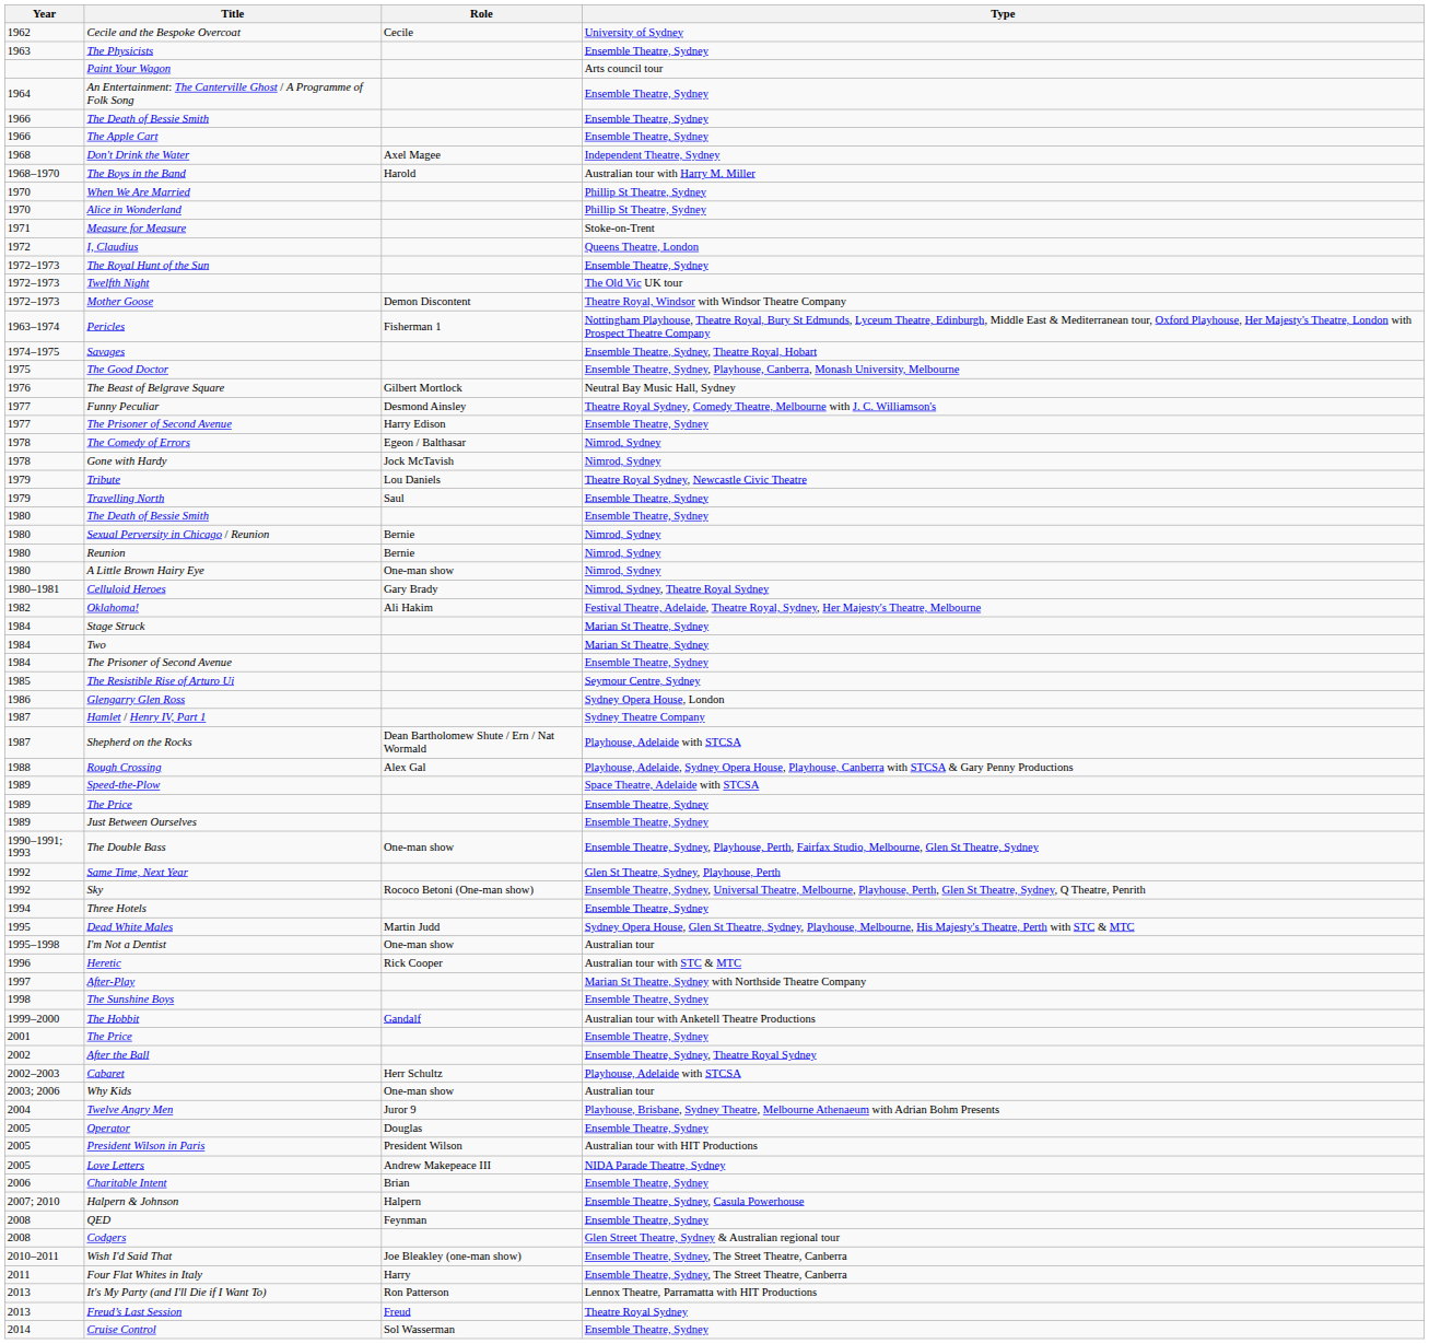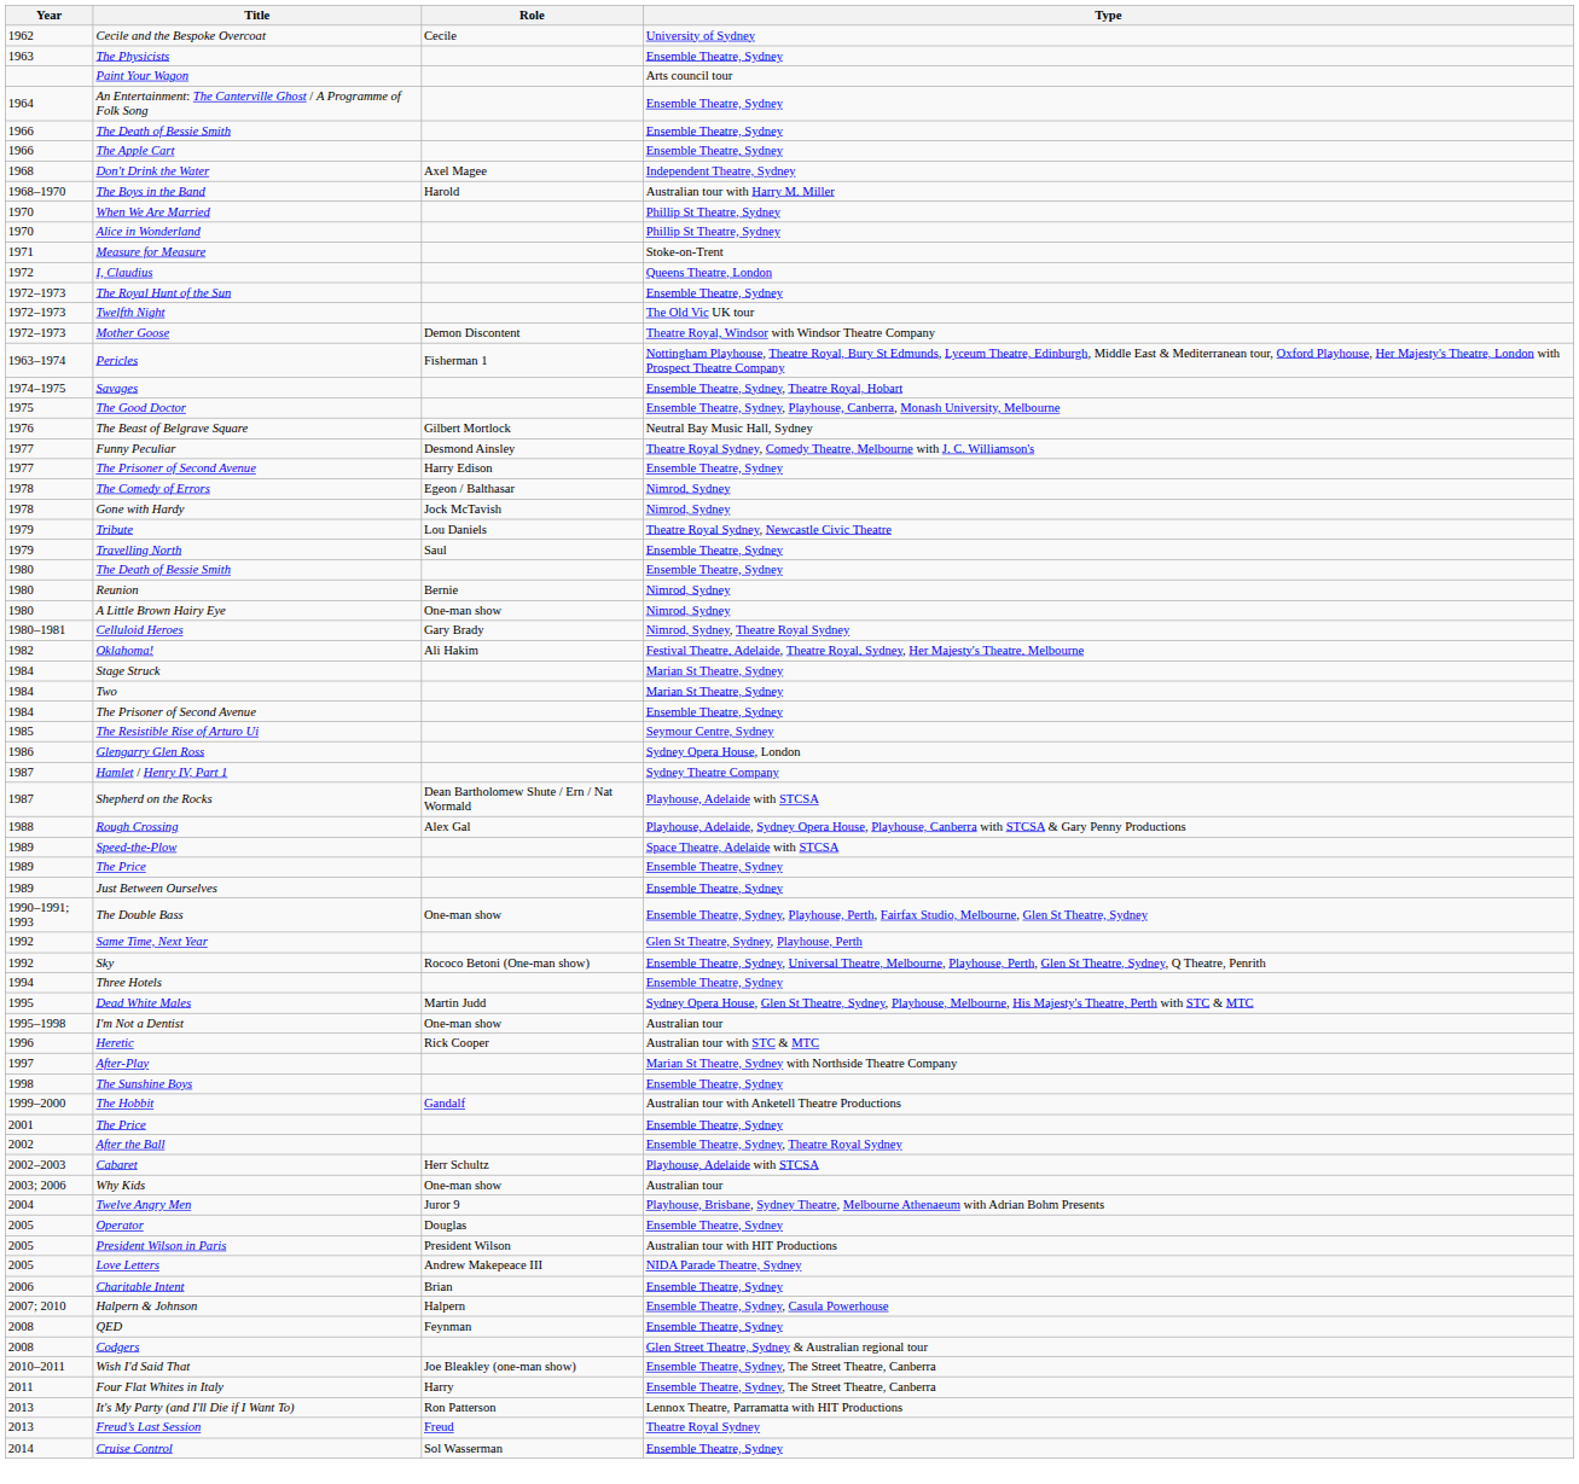- row: 1980 | Sexual Perversity in Chicago / Reunion | Bernie | Nimrod, Sydney
